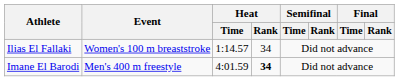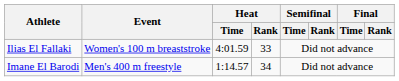Ilias El Fallaki | Heat / Time: 1:14.57 -> 4:01.59
Ilias El Fallaki | Heat / Rank: 34 -> 33
Imane El Barodi | Heat / Time: 4:01.59 -> 1:14.57
Imane El Barodi | Heat / Rank: bold -> normal
